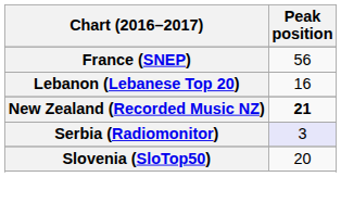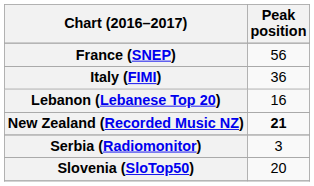+ row: Italy (FIMI) | 36
Serbia (Radiomonitor) | Peak position: lavender background -> no background
